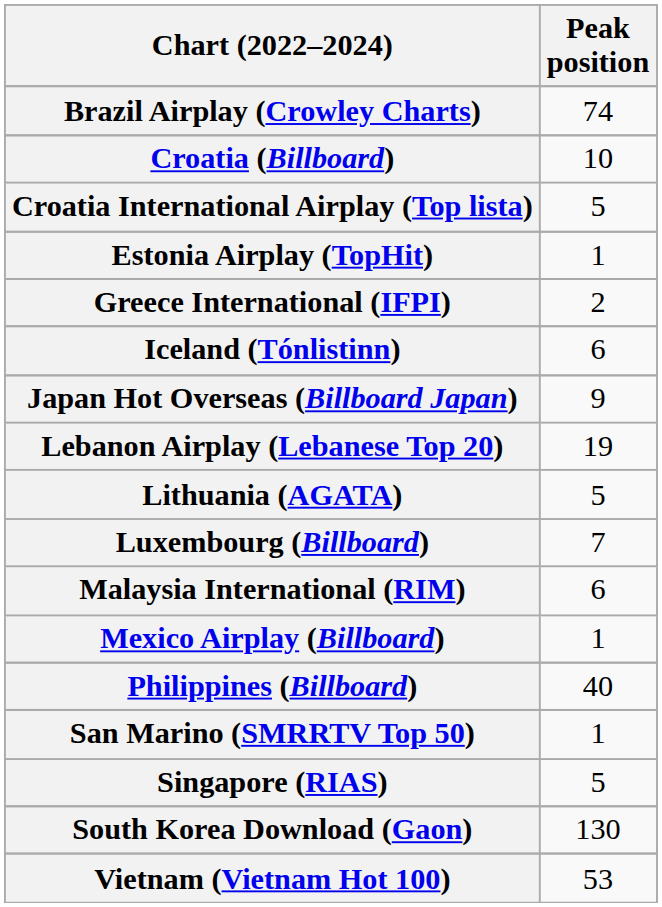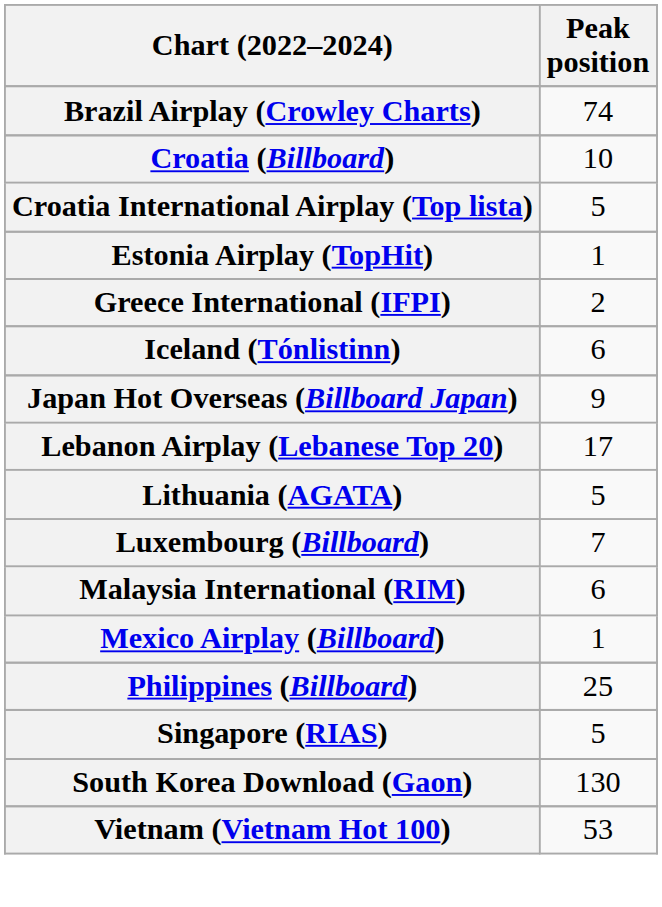Lebanon Airplay (Lebanese Top 20) | Peak position: 19 -> 17
Philippines (Billboard) | Peak position: 40 -> 25
- row: San Marino (SMRRTV Top 50) | 1
